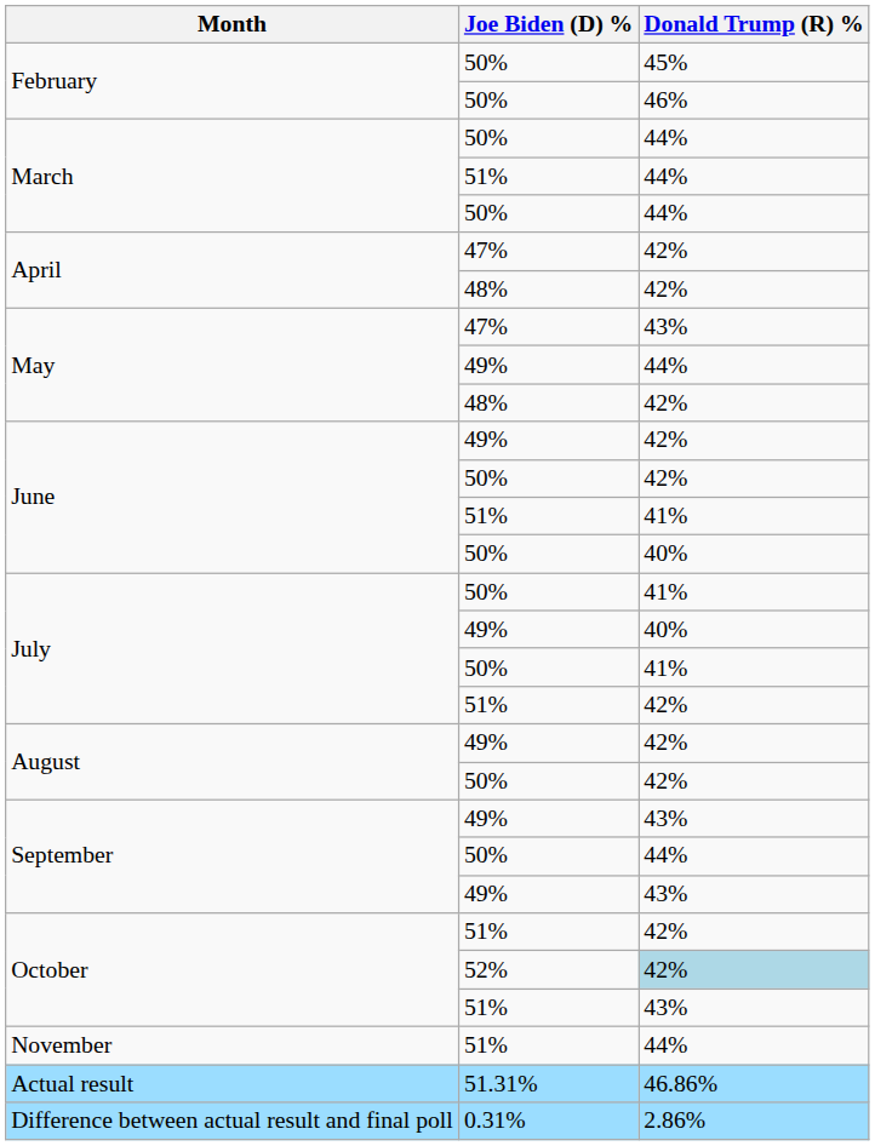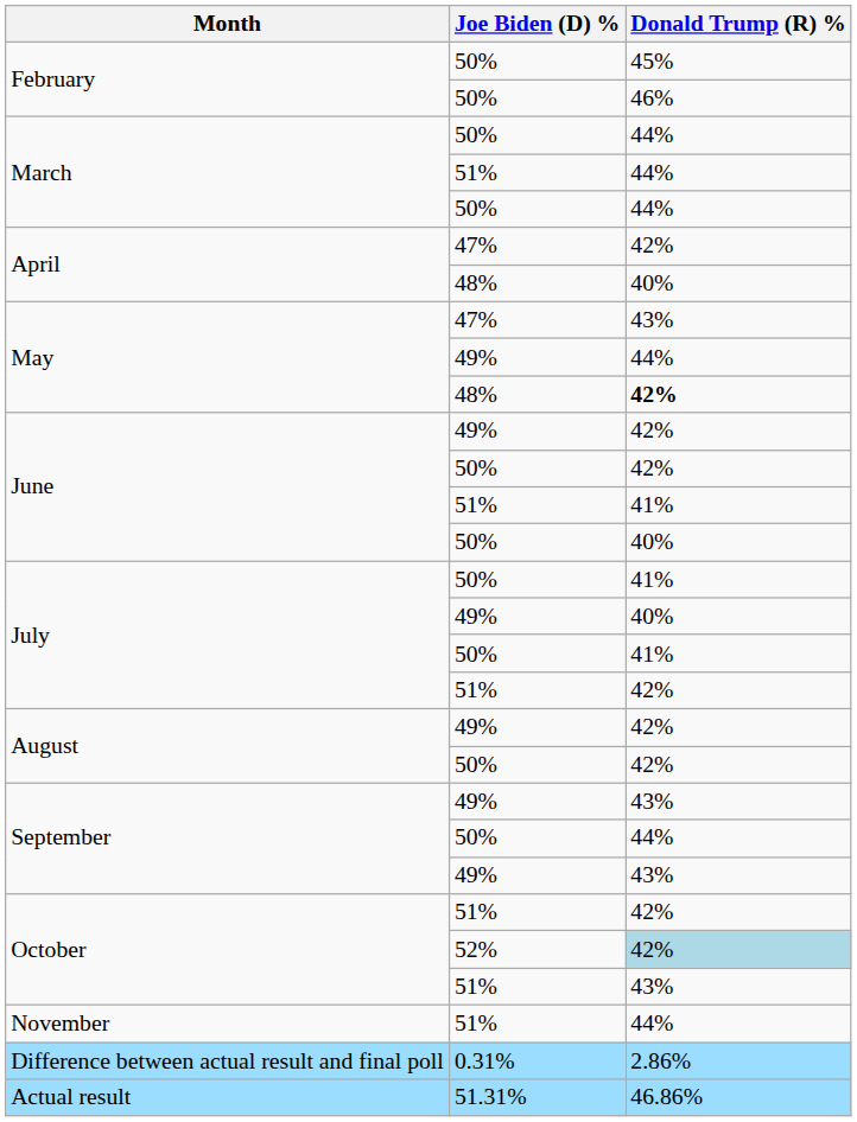April / 48% | Donald Trump (R) %: 42% -> 40%
May / 48% | Donald Trump (R) %: normal -> bold
rows swapped: Actual result <-> Difference between actual result and final poll
